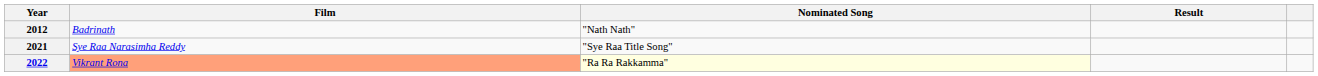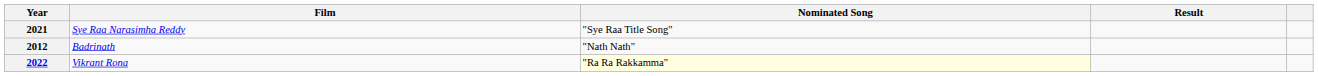rows swapped: 2012 <-> 2021
2022 | Film: lightsalmon background -> no background
